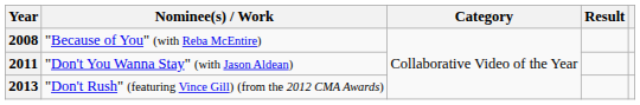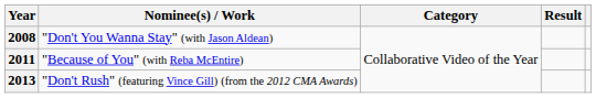2008 | Nominee(s) / Work: "Because of You" (with Reba McEntire) -> "Don't You Wanna Stay" (with Jason Aldean)
2011 | Nominee(s) / Work: "Don't You Wanna Stay" (with Jason Aldean) -> "Because of You" (with Reba McEntire)
